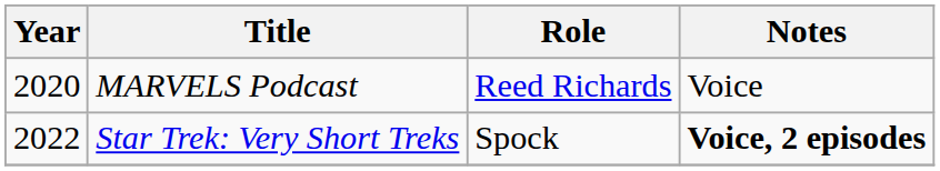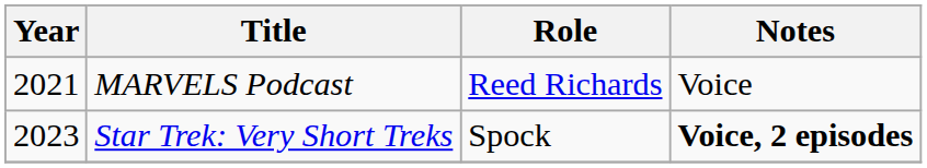MARVELS Podcast | Year: 2020 -> 2021
Star Trek: Very Short Treks | Year: 2022 -> 2023
